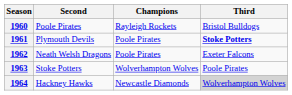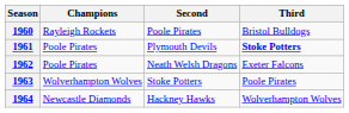columns swapped: Champions <-> Second
1964 | Third: lightgrey background -> no background
